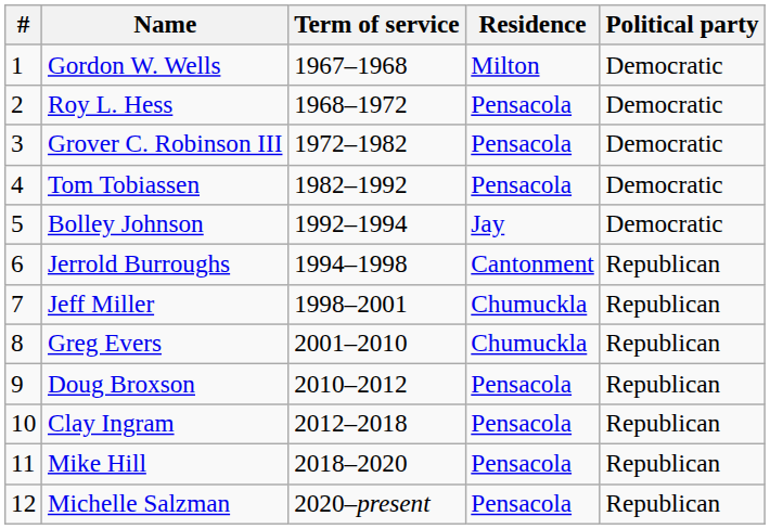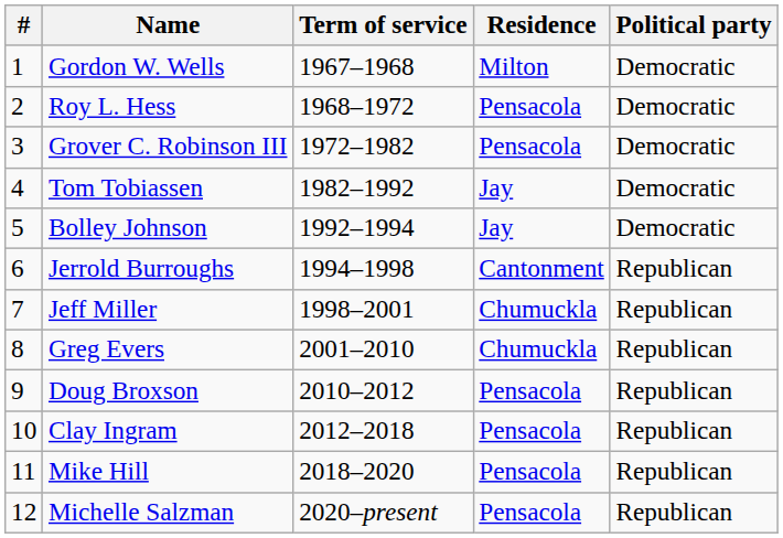Tom Tobiassen | Residence: Pensacola -> Jay
